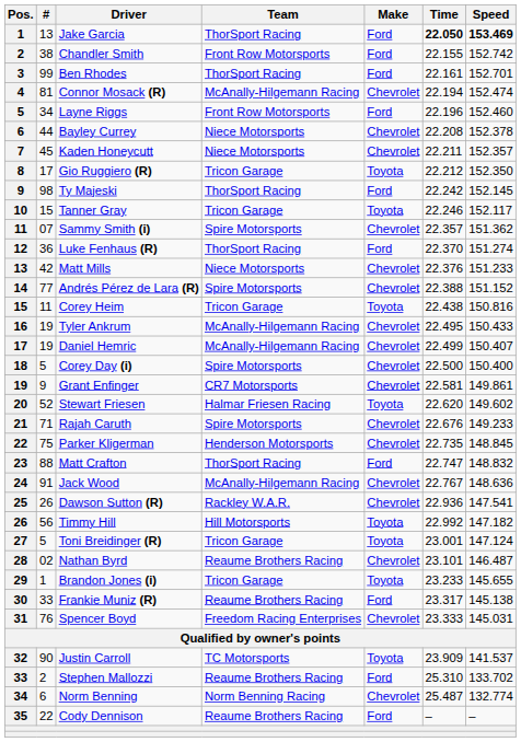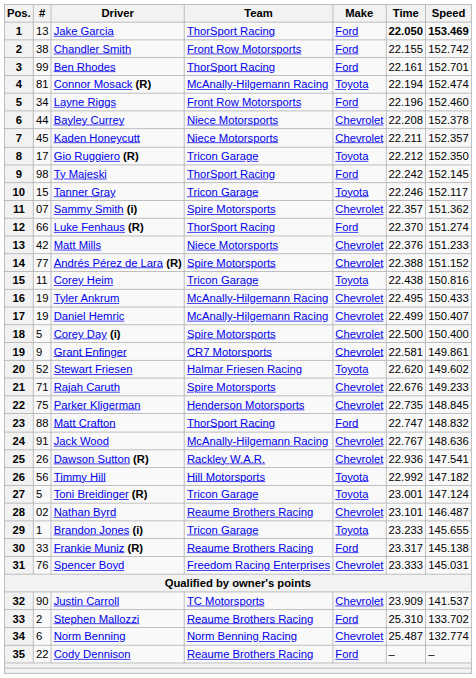Connor Mosack (R) | Make: Chevrolet -> Toyota
Luke Fenhaus (R) | #: 36 -> 66
Justin Carroll | Make: Toyota -> Chevrolet
